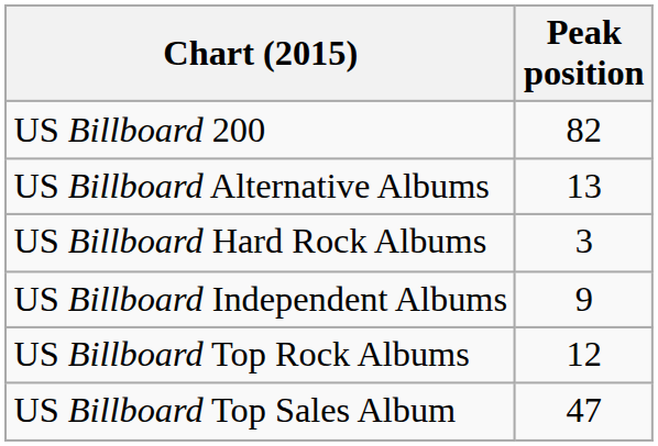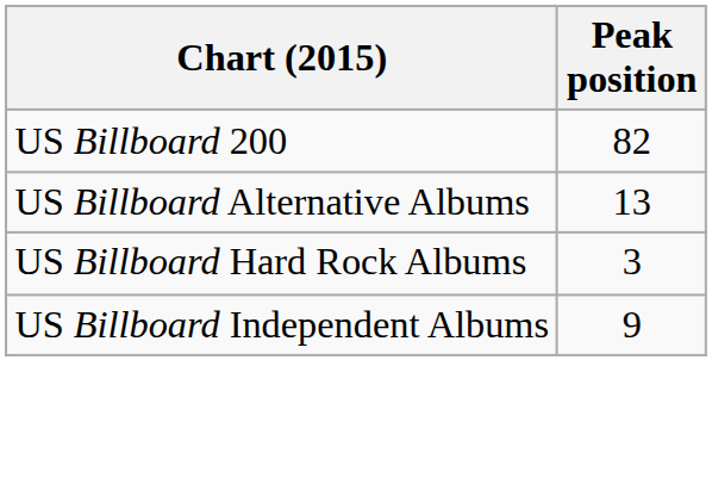- row: US Billboard Top Rock Albums | 12
- row: US Billboard Top Sales Album | 47
